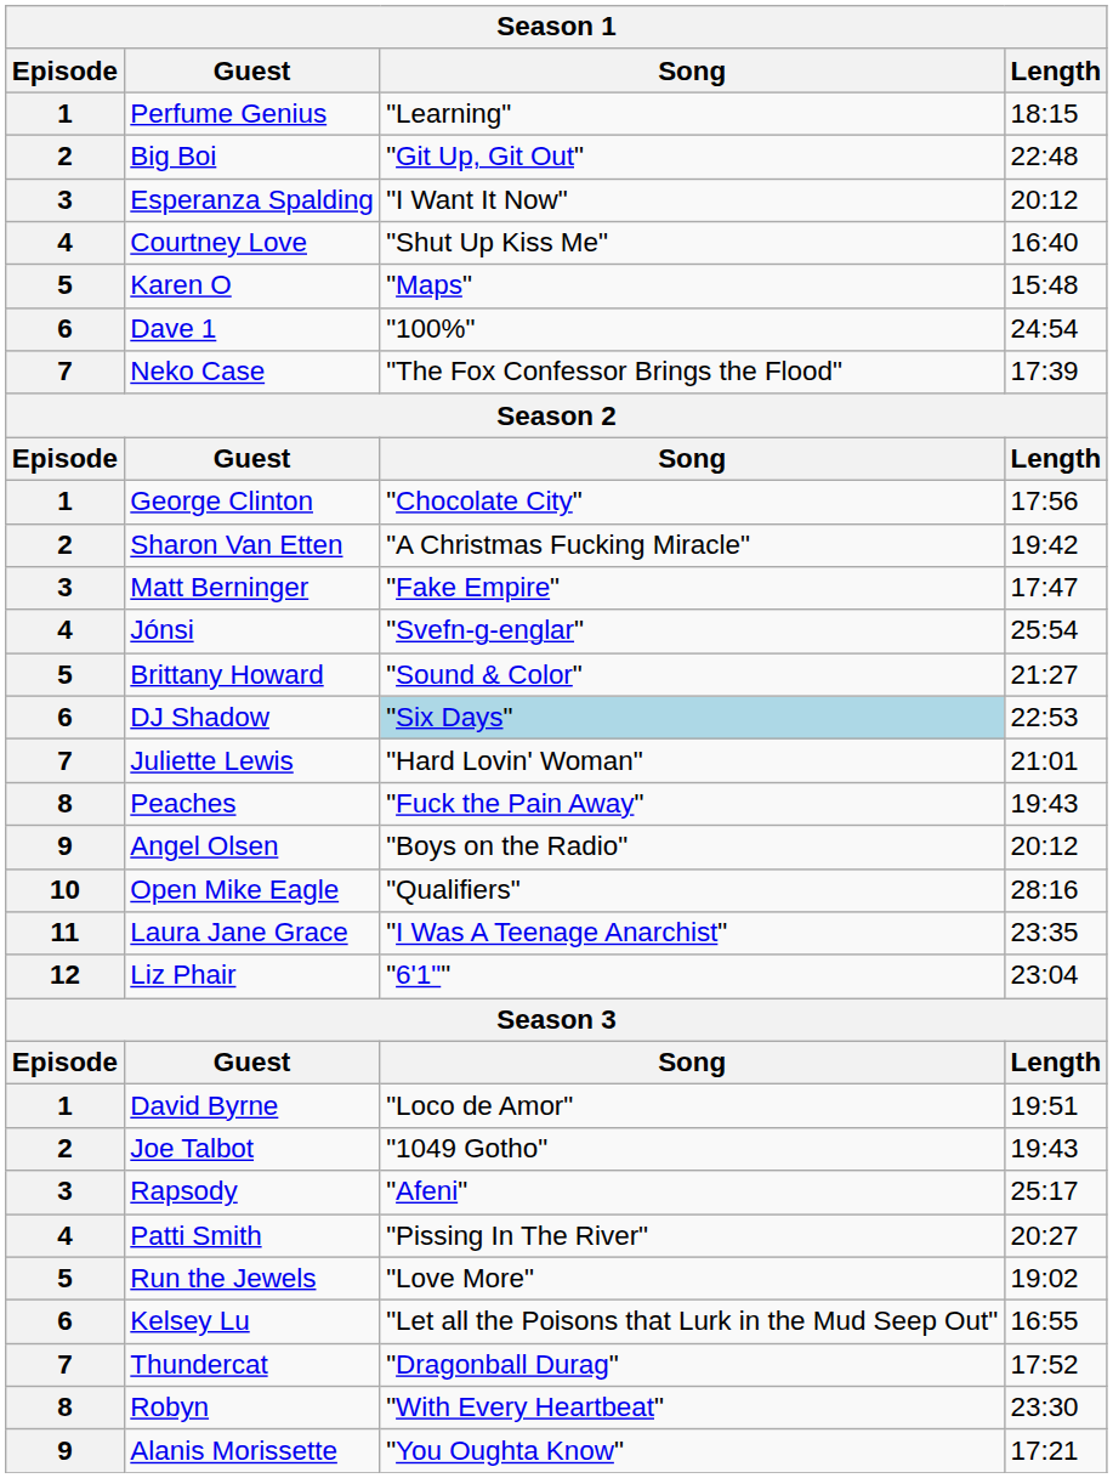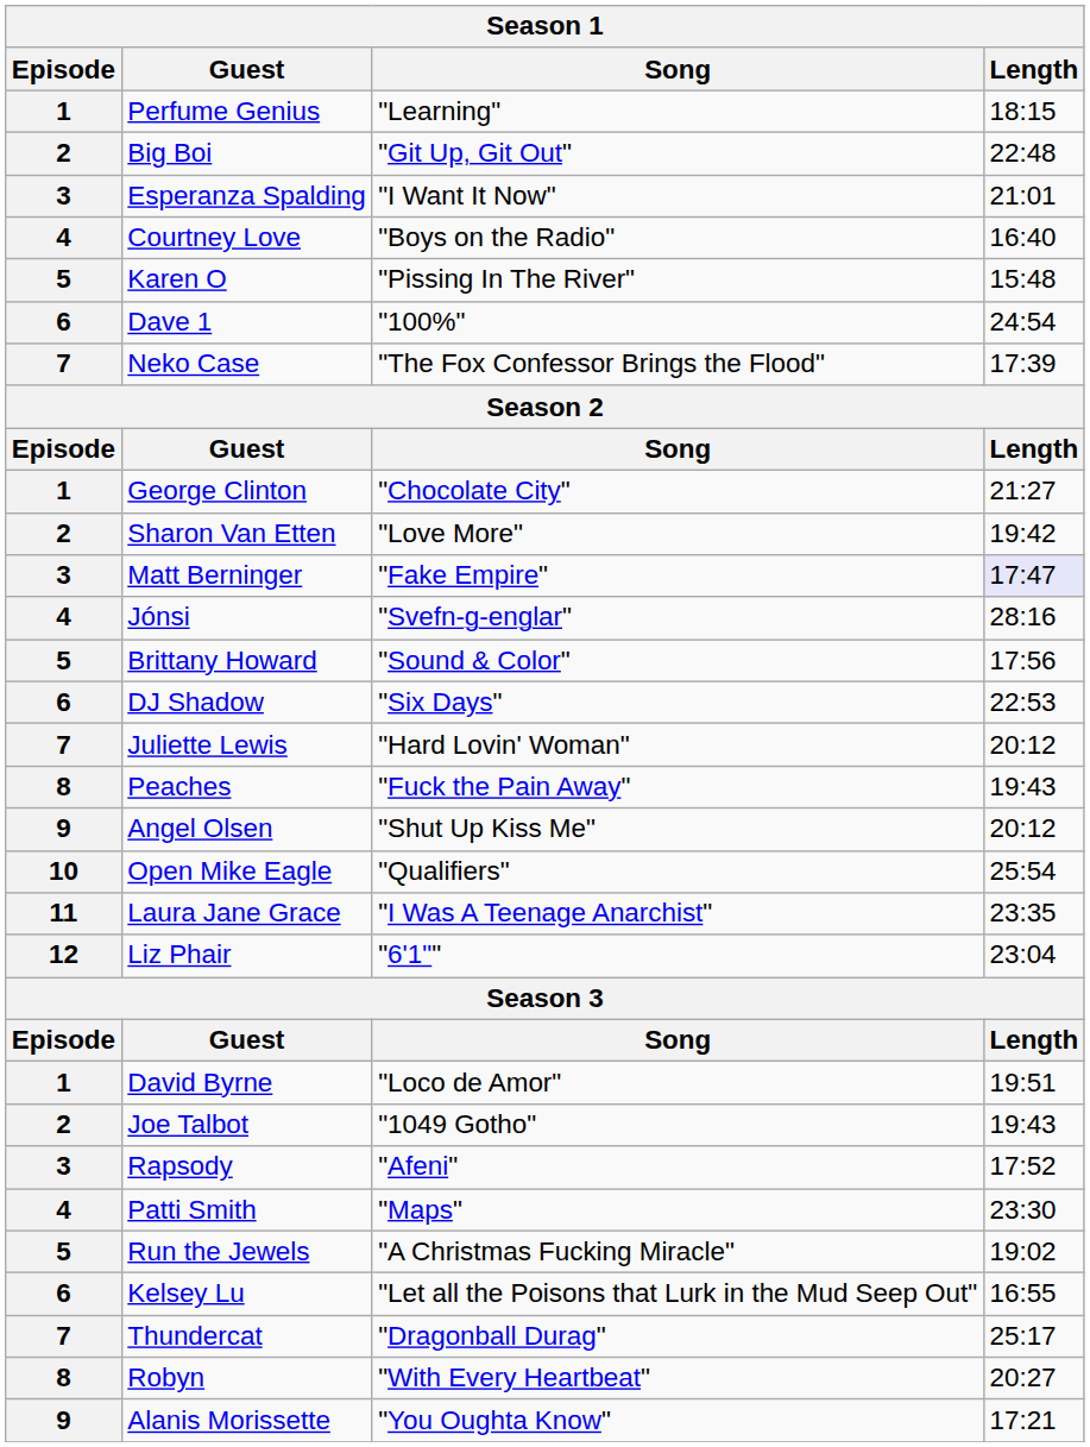Esperanza Spalding | Length: 20:12 -> 21:01
Courtney Love | Song: "Shut Up Kiss Me" -> "Boys on the Radio"
Karen O | Song: "Maps" -> "Pissing In The River"
George Clinton | Length: 17:56 -> 21:27
Sharon Van Etten | Song: "A Christmas Fucking Miracle" -> "Love More"
Matt Berninger | Length: no background -> lavender background
Jónsi | Length: 25:54 -> 28:16
Brittany Howard | Length: 21:27 -> 17:56
DJ Shadow | Song: lightblue background -> no background
Juliette Lewis | Length: 21:01 -> 20:12
Angel Olsen | Song: "Boys on the Radio" -> "Shut Up Kiss Me"
Open Mike Eagle | Length: 28:16 -> 25:54
Rapsody | Length: 25:17 -> 17:52
Patti Smith | Song: "Pissing In The River" -> "Maps"
Patti Smith | Length: 20:27 -> 23:30
Run the Jewels | Song: "Love More" -> "A Christmas Fucking Miracle"
Thundercat | Length: 17:52 -> 25:17
Robyn | Length: 23:30 -> 20:27
